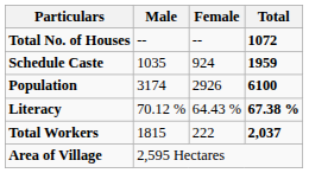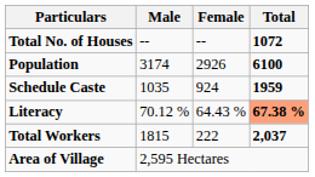rows swapped: Population <-> Schedule Caste
Literacy | Total: no background -> lightsalmon background
